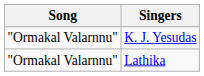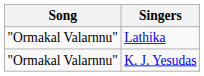rows swapped: K. J. Yesudas <-> Lathika
